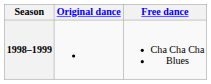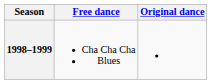columns swapped: Original dance <-> Free dance
